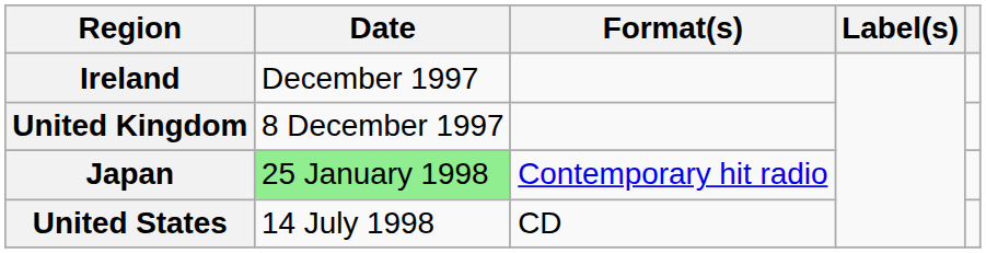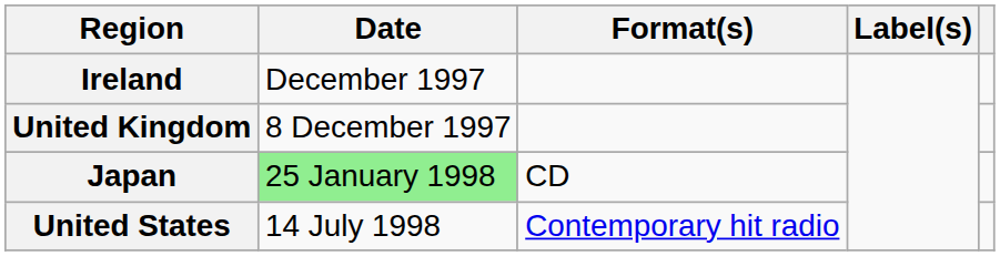Japan | Format(s): Contemporary hit radio -> CD
United States | Format(s): CD -> Contemporary hit radio
